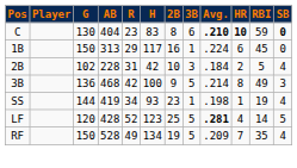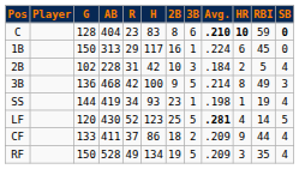C | G: 130 -> 128
LF | AB: 428 -> 430
+ row: CF | 133 | 411 | 37 | 86 | 18 | 2 | .209 | 9 | 44 | 4
RF | HR: 7 -> 3
